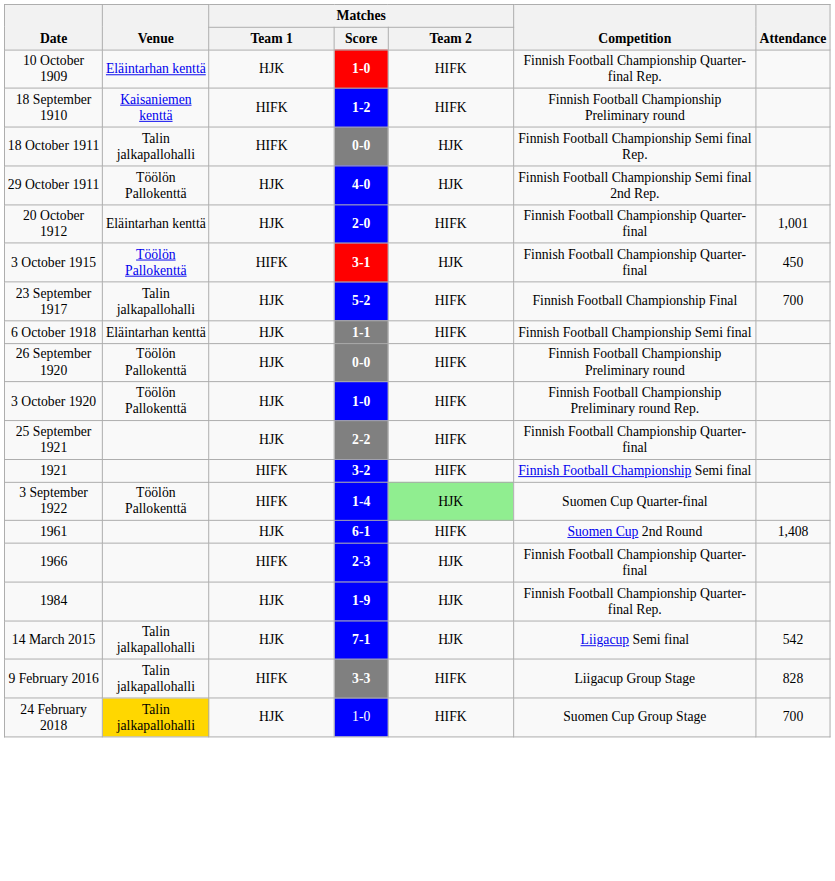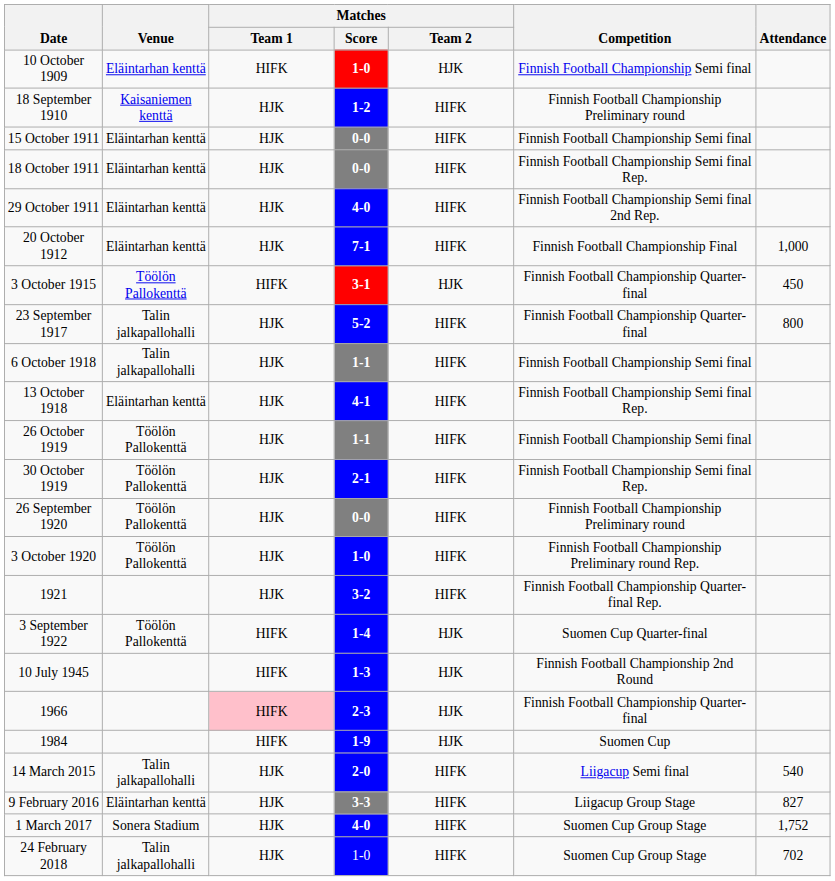10 October 1909 | Matches / Team 1: HJK -> HIFK
10 October 1909 | Matches / Team 2: HIFK -> HJK
10 October 1909 | Competition: Finnish Football Championship Quarter-final Rep. -> Finnish Football Championship Semi final
18 September 1910 | Matches / Team 1: HIFK -> HJK
+ row: 15 October 1911 | Eläintarhan kenttä | HJK | 0-0 | HIFK | Finnish Football Championship Semi final
18 October 1911 | Venue: Talin jalkapallohalli -> Eläintarhan kenttä
18 October 1911 | Matches / Team 1: HIFK -> HJK
18 October 1911 | Matches / Team 2: HJK -> HIFK
29 October 1911 | Venue: Töölön Pallokenttä -> Eläintarhan kenttä
29 October 1911 | Matches / Team 2: HJK -> HIFK
20 October 1912 | Matches / Score: 2-0 -> 7-1
20 October 1912 | Competition: Finnish Football Championship Quarter-final -> Finnish Football Championship Final
20 October 1912 | Attendance: 1,001 -> 1,000
23 September 1917 | Competition: Finnish Football Championship Final -> Finnish Football Championship Quarter-final
23 September 1917 | Attendance: 700 -> 800
6 October 1918 | Venue: Eläintarhan kenttä -> Talin jalkapallohalli
+ row: 13 October 1918 | Eläintarhan kenttä | HJK | 4-1 | HIFK | Finnish Football Championship Semi final Rep.
+ row: 26 October 1919 | Töölön Pallokenttä | HJK | 1-1 | HIFK | Finnish Football Championship Semi final
+ row: 30 October 1919 | Töölön Pallokenttä | HJK | 2-1 | HIFK | Finnish Football Championship Semi final Rep.
- row: 25 September 1921 | HJK | 2-2 | HIFK | Finnish Football Championship Quarter-final
1921 | Matches / Team 1: HIFK -> HJK
1921 | Competition: Finnish Football Championship Semi final -> Finnish Football Championship Quarter-final Rep.
3 September 1922 | Matches / Team 2: lightgreen background -> no background
+ row: 10 July 1945 | HIFK | 1-3 | HJK | Finnish Football Championship 2nd Round
- row: 1961 | HJK | 6-1 | HIFK | Suomen Cup 2nd Round | 1,408
1966 | Matches / Team 1: no background -> pink background
1984 | Matches / Team 1: HJK -> HIFK
1984 | Competition: Finnish Football Championship Quarter-final Rep. -> Suomen Cup
14 March 2015 | Matches / Score: 7-1 -> 2-0
14 March 2015 | Matches / Team 2: HJK -> HIFK
14 March 2015 | Attendance: 542 -> 540
9 February 2016 | Venue: Talin jalkapallohalli -> Eläintarhan kenttä
9 February 2016 | Matches / Team 1: HIFK -> HJK
9 February 2016 | Attendance: 828 -> 827
+ row: 1 March 2017 | Sonera Stadium | HJK | 4-0 | HIFK | Suomen Cup Group Stage | 1,752
24 February 2018 | Venue: gold background -> no background
24 February 2018 | Attendance: 700 -> 702
